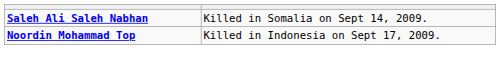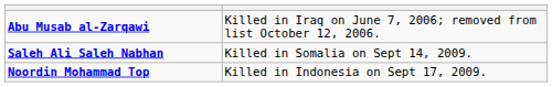+ row: Abu Musab al-Zarqawi | Killed in Iraq on June 7, 2006; removed from list October 12, 2006.
